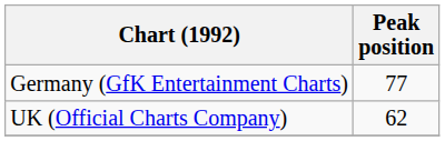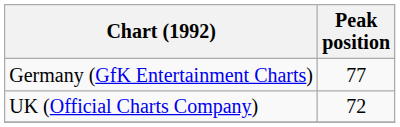UK (Official Charts Company) | Peak position: 62 -> 72
